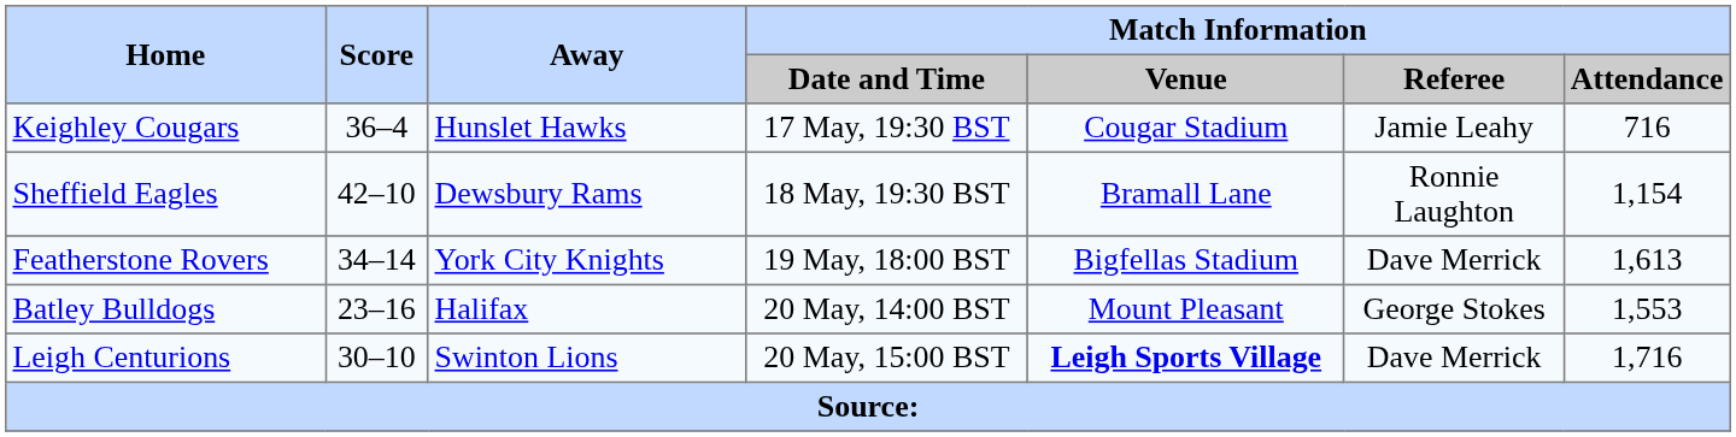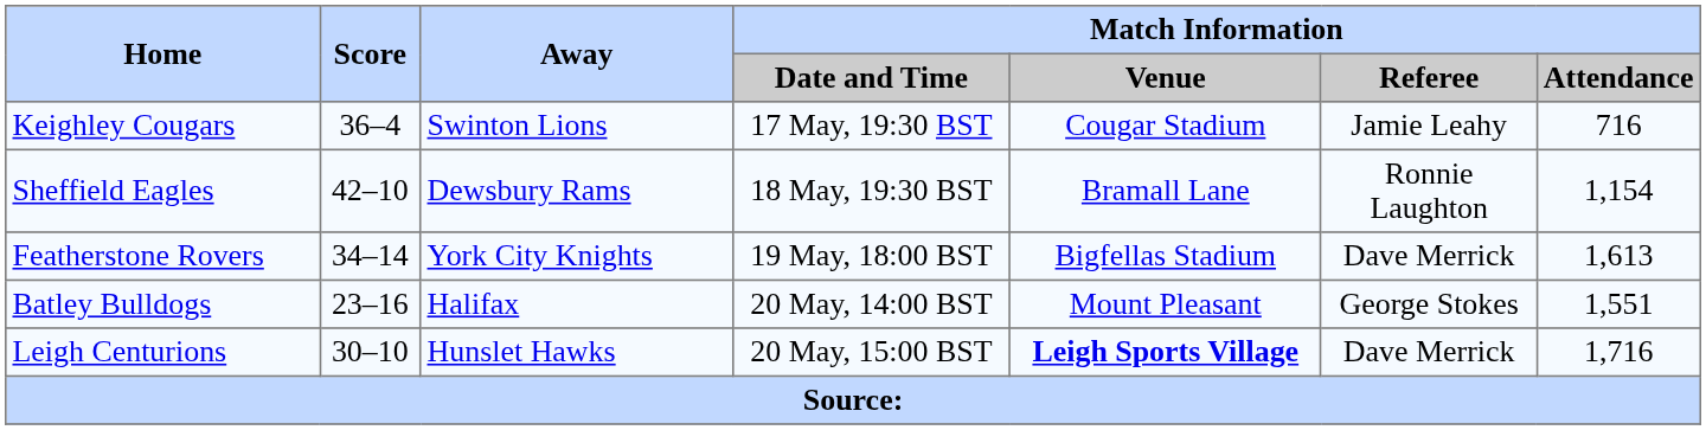Keighley Cougars | Away: Hunslet Hawks -> Swinton Lions
Batley Bulldogs | Match Information / Attendance: 1,553 -> 1,551
Leigh Centurions | Away: Swinton Lions -> Hunslet Hawks
